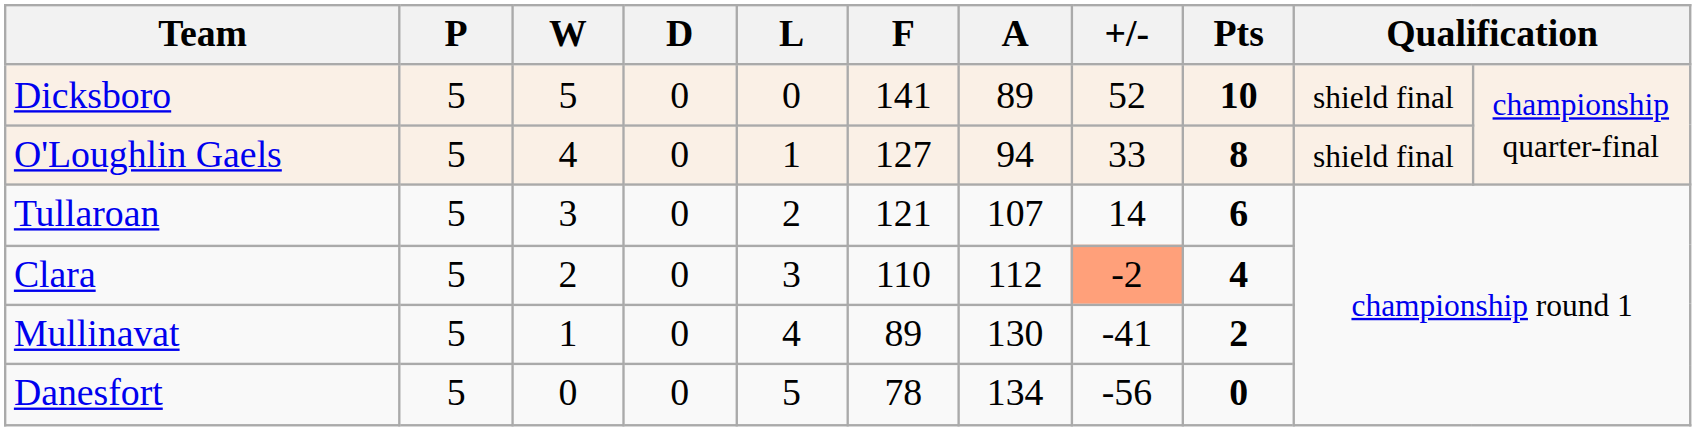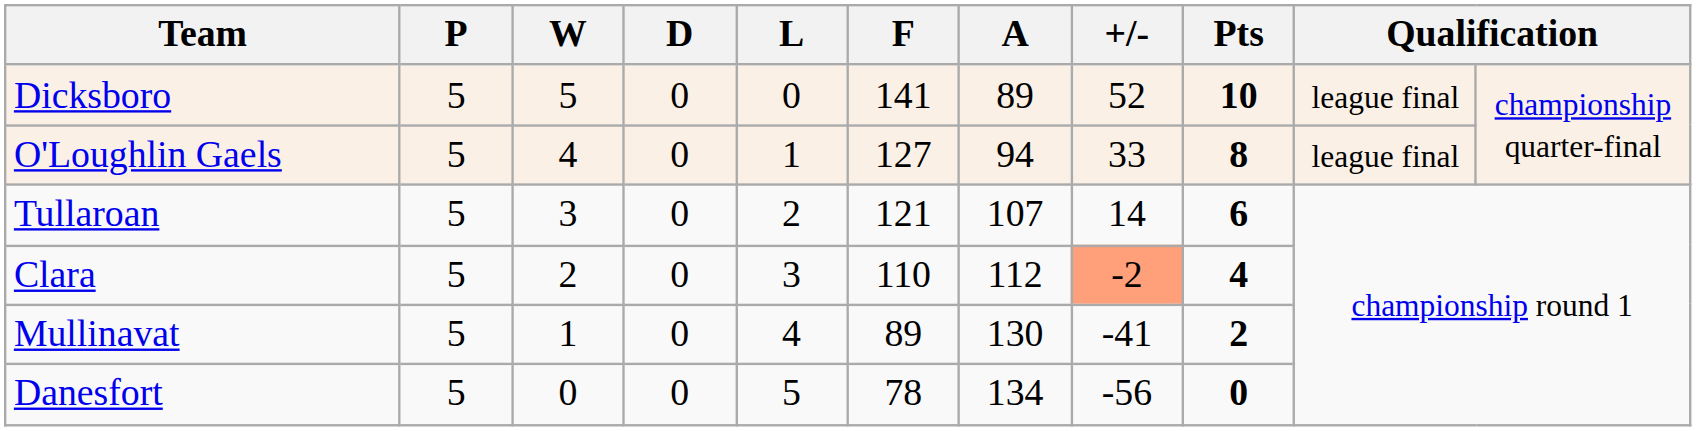Dicksboro | column 10: shield final -> league final
O'Loughlin Gaels | column 10: shield final -> league final
